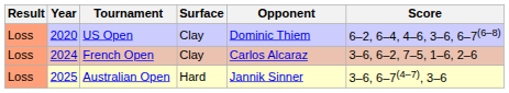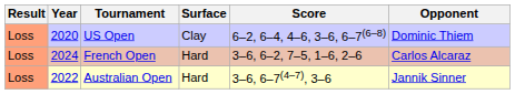columns swapped: Opponent <-> Score
French Open | Surface: Clay -> Hard
Australian Open | Year: 2025 -> 2022
